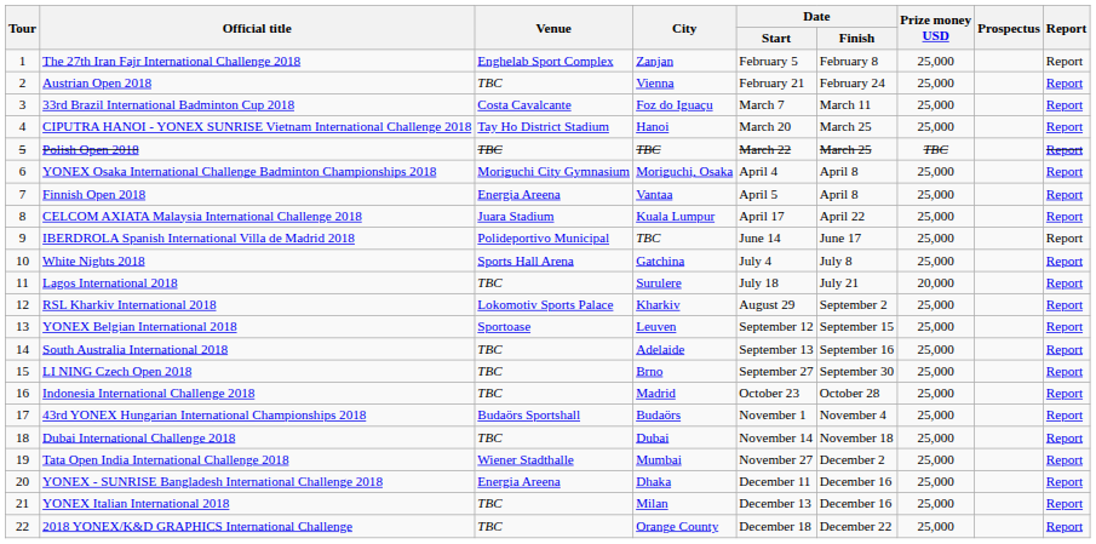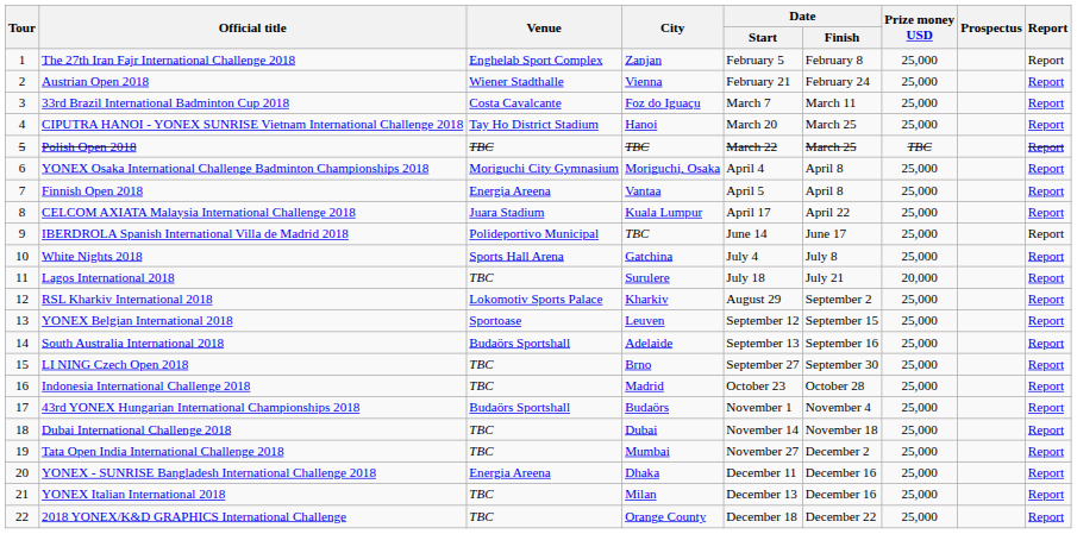Austrian Open 2018 | Venue: TBC -> Wiener Stadthalle
South Australia International 2018 | Venue: TBC -> Budaörs Sportshall
Tata Open India International Challenge 2018 | Venue: Wiener Stadthalle -> TBC
